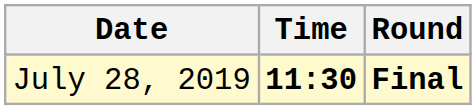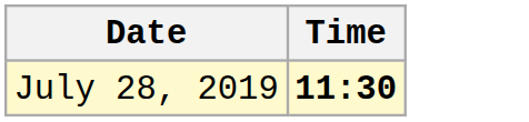- column: Round | Final
